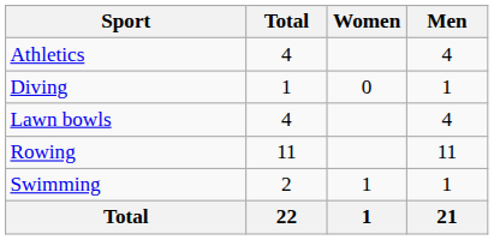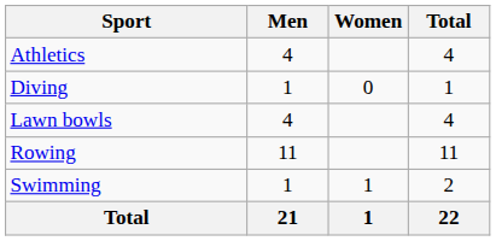columns swapped: Men <-> Total
